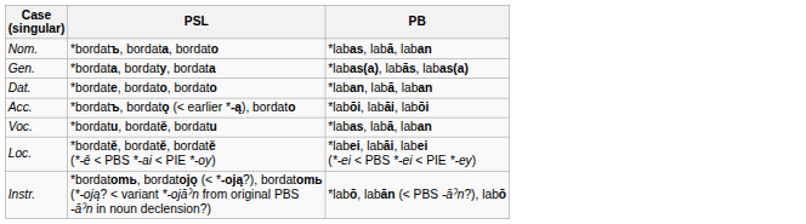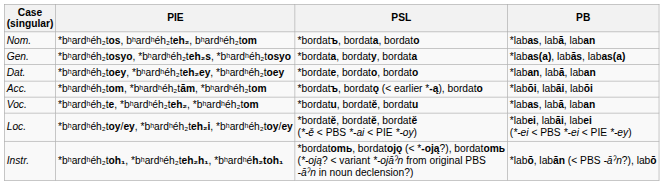+ column: PIE | *bʰardʰéh₂tos, bʰardʰéh₂teh₂, bʰardʰéh₂tom | *bʰardʰéh₂tosyo, *bʰardʰéh₂teh₂s, *bʰardʰéh₂tosyo | *bʰardʰéh₂toey, *bʰardʰéh₂teh₂ey, *bʰardʰéh₂toey | *bʰardʰéh₂tom, *bʰardʰéh₂tām, *bʰardʰéh₂tom | *bʰardʰéh₂te, *bʰardʰéh₂teh₂, *bʰardʰéh₂tom | *bʰardʰéh₂toy/ey, *bʰardʰéh₂teh₂i, *bʰardʰéh₂toy/ey | *bʰardʰéh₂toh₁, *bʰardʰéh₂teh₂h₁, *bʰardʰéh₂toh₁
